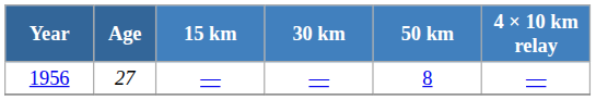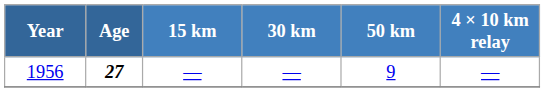1956 | Age: normal -> bold
1956 | 50 km: 8 -> 9
